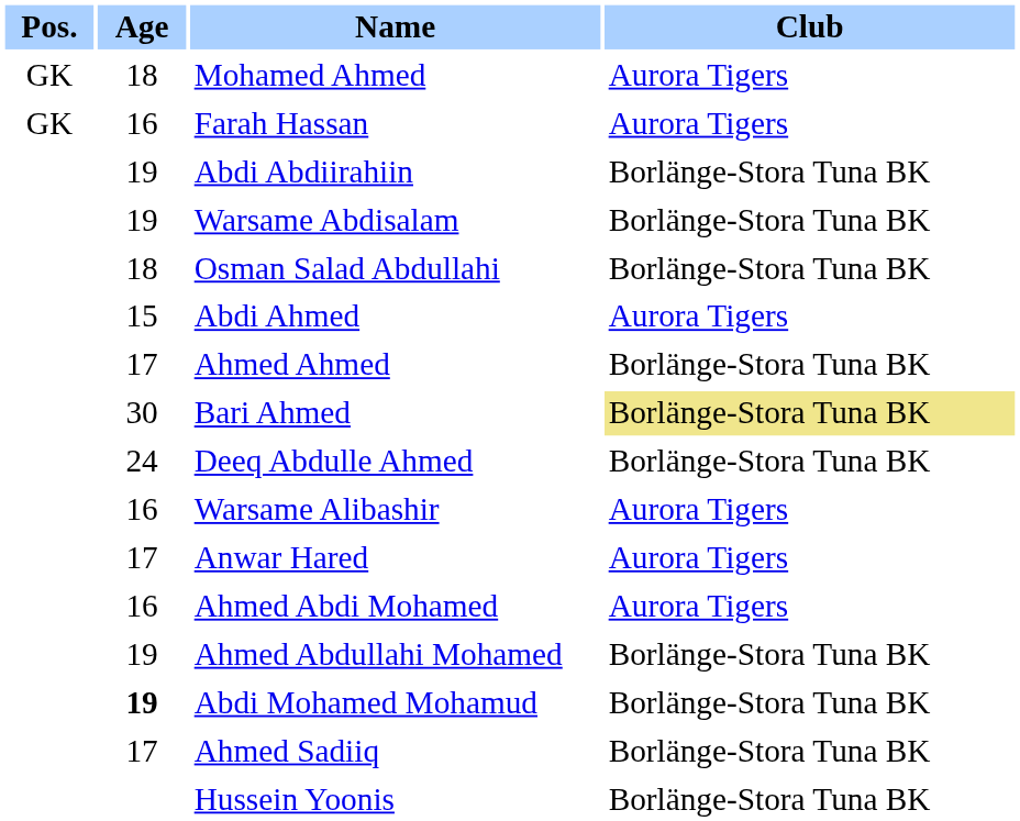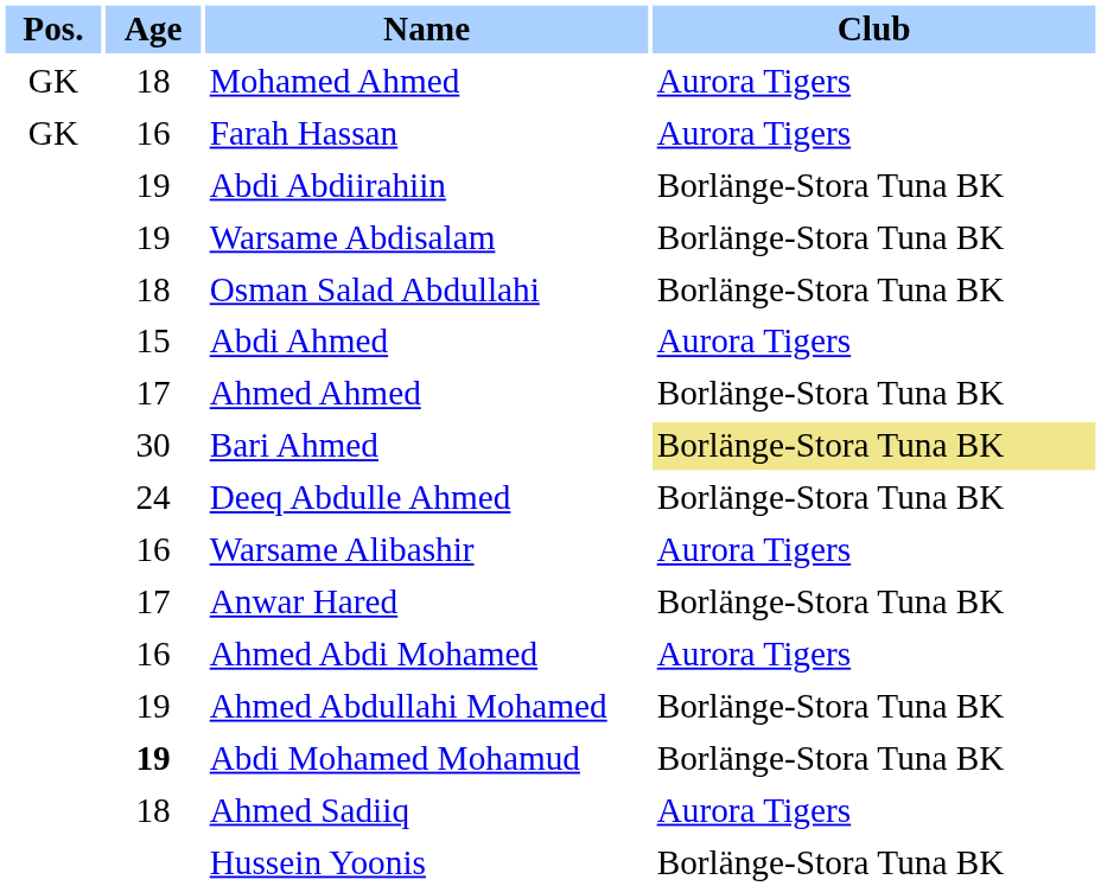Anwar Hared | Club: Aurora Tigers -> Borlänge-Stora Tuna BK
Ahmed Sadiiq | Age: 17 -> 18
Ahmed Sadiiq | Club: Borlänge-Stora Tuna BK -> Aurora Tigers
